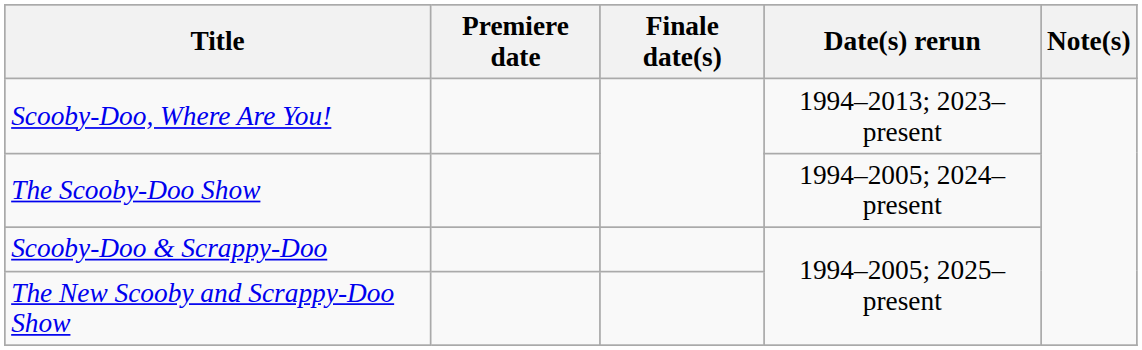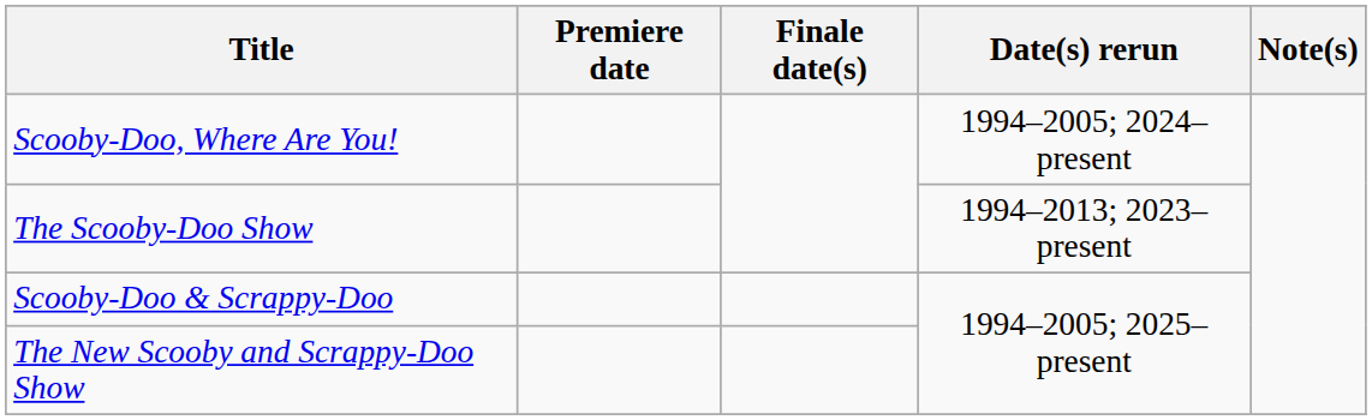Scooby-Doo, Where Are You! | Date(s) rerun: 1994–2013; 2023–present -> 1994–2005; 2024–present
The Scooby-Doo Show | Date(s) rerun: 1994–2005; 2024–present -> 1994–2013; 2023–present
